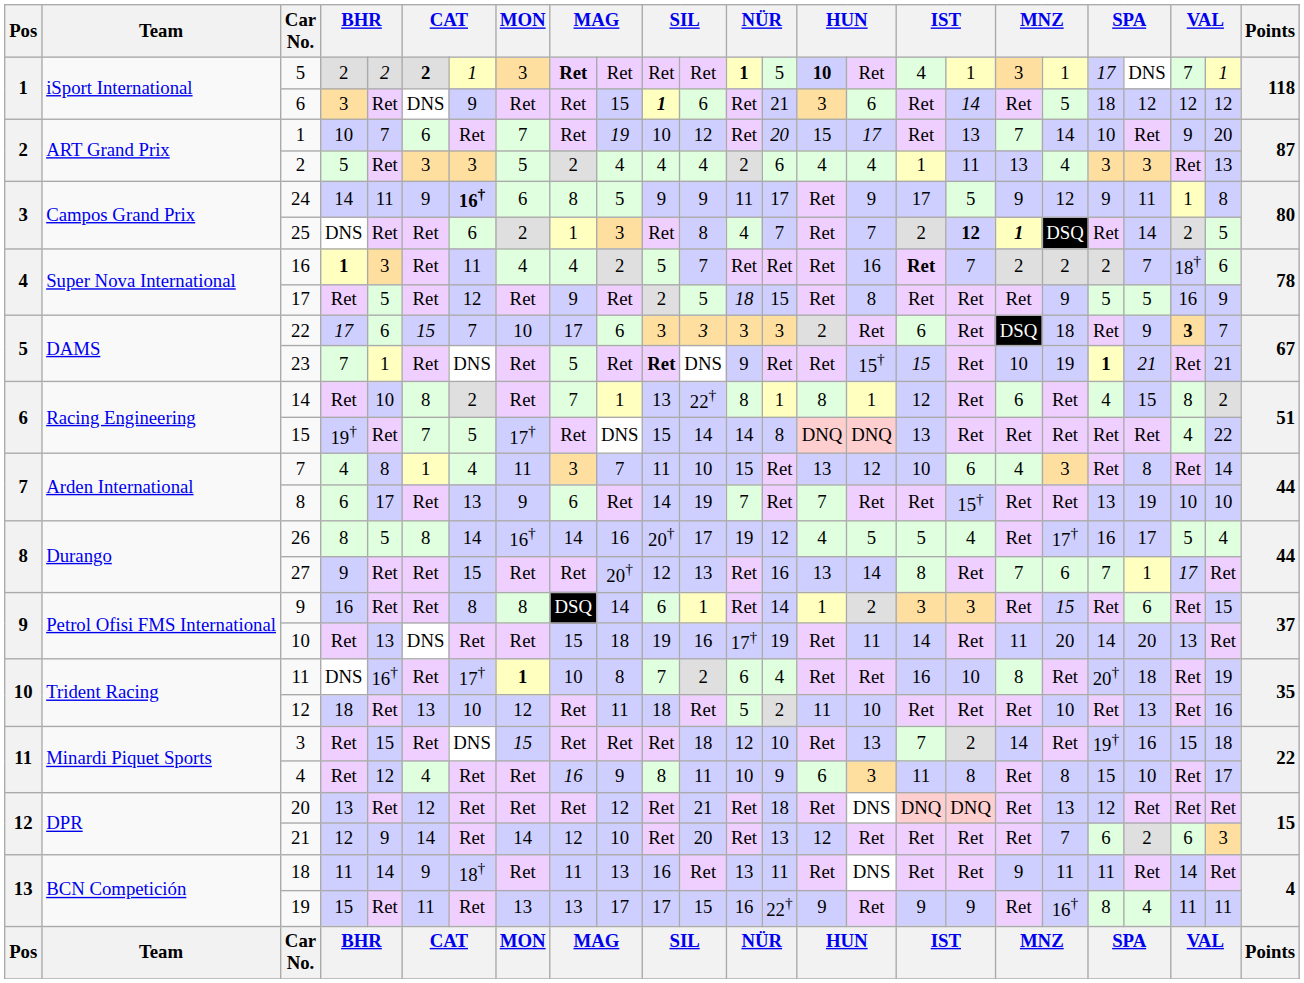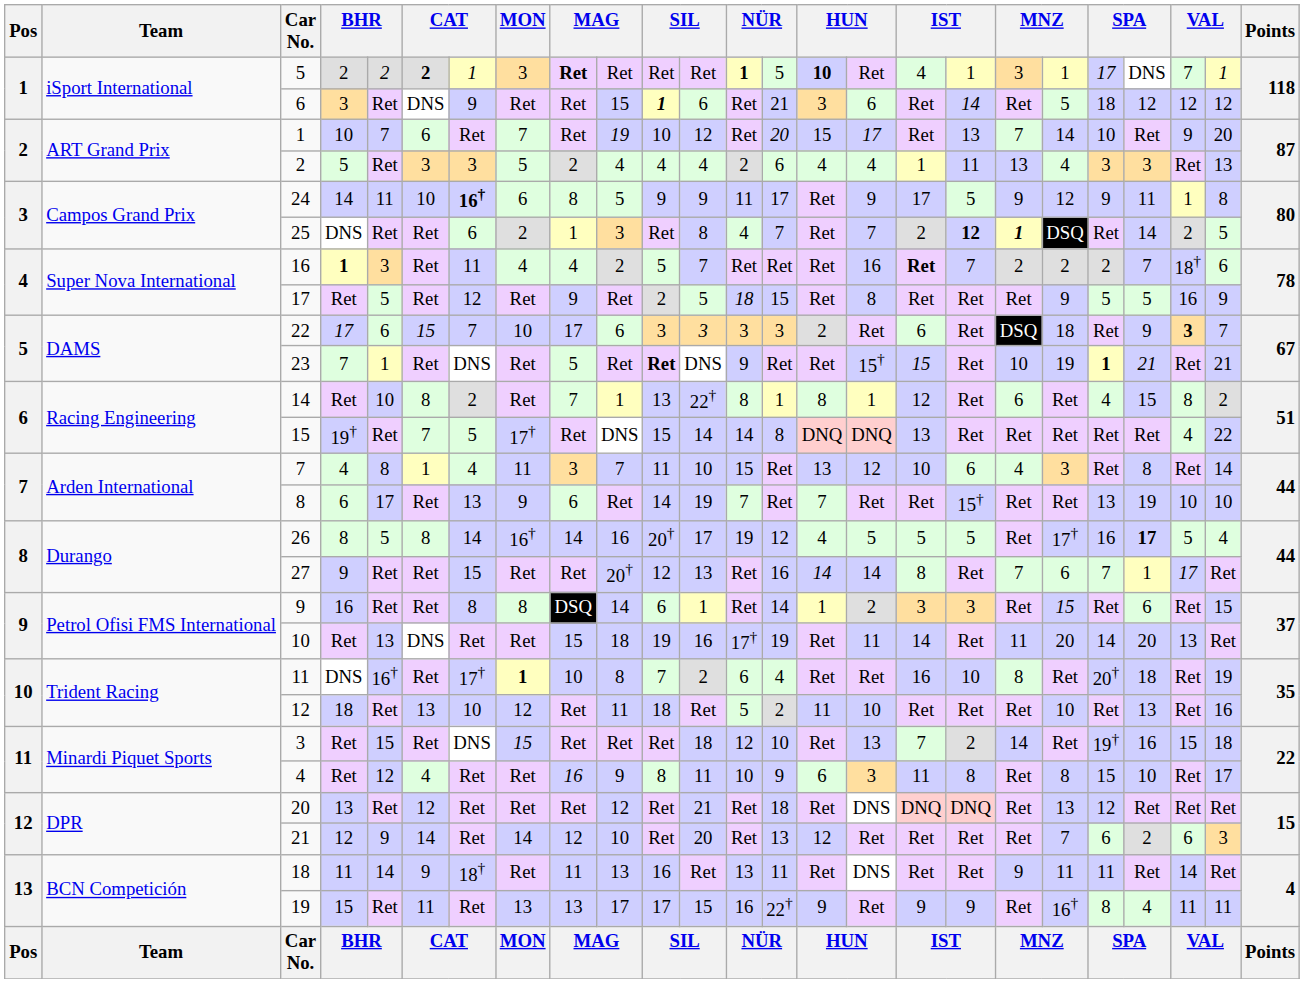24 | column 6: 9 -> 10
26 | column 18: 4 -> 5
26 | column 22: normal -> bold
27 | column 15: 13 -> 14
